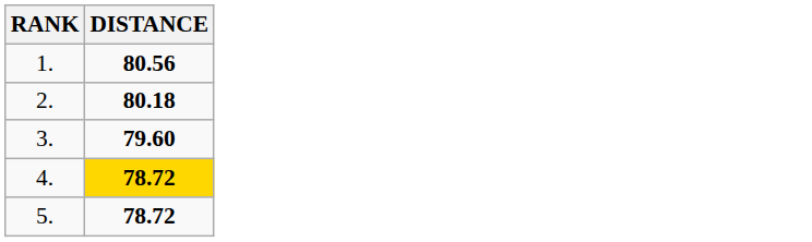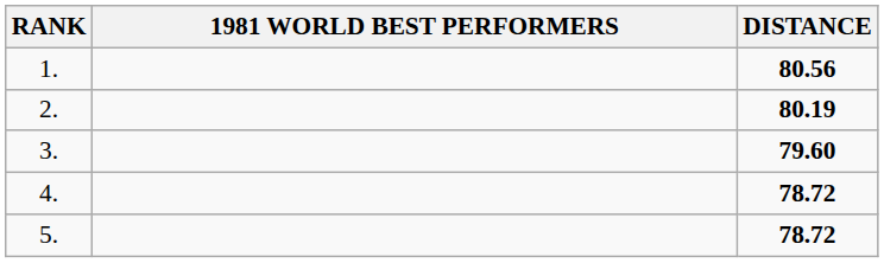+ column: 1981 WORLD BEST PERFORMERS
2. | DISTANCE: 80.18 -> 80.19
4. | DISTANCE: gold background -> no background
